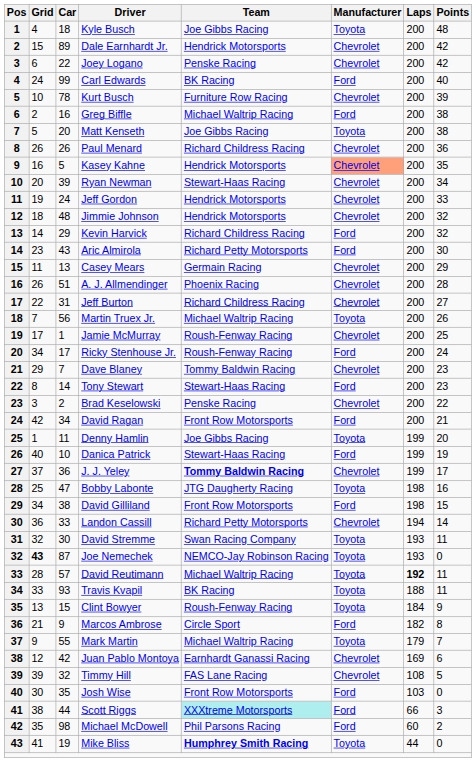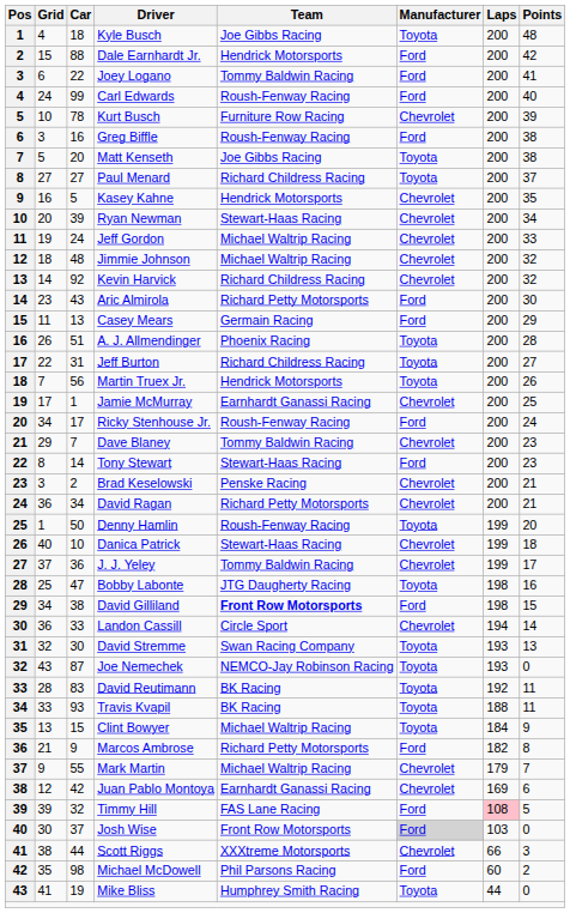Dale Earnhardt Jr. | Car: 89 -> 88
Dale Earnhardt Jr. | Manufacturer: Chevrolet -> Ford
Joey Logano | Team: Penske Racing -> Tommy Baldwin Racing
Joey Logano | Manufacturer: Chevrolet -> Ford
Joey Logano | Points: 42 -> 41
Carl Edwards | Team: BK Racing -> Roush-Fenway Racing
Greg Biffle | Grid: 2 -> 3
Greg Biffle | Team: Michael Waltrip Racing -> Roush-Fenway Racing
Paul Menard | Grid: 26 -> 27
Paul Menard | Car: 26 -> 27
Paul Menard | Manufacturer: Chevrolet -> Toyota
Paul Menard | Points: 36 -> 37
Kasey Kahne | Manufacturer: lightsalmon background -> no background
Jeff Gordon | Team: Hendrick Motorsports -> Michael Waltrip Racing
Jimmie Johnson | Team: Hendrick Motorsports -> Michael Waltrip Racing
Kevin Harvick | Car: 29 -> 92
Kevin Harvick | Manufacturer: Ford -> Chevrolet
Casey Mears | Manufacturer: Chevrolet -> Ford
A. J. Allmendinger | Manufacturer: Chevrolet -> Toyota
Jeff Burton | Manufacturer: Chevrolet -> Toyota
Martin Truex Jr. | Team: Michael Waltrip Racing -> Hendrick Motorsports
Jamie McMurray | Team: Roush-Fenway Racing -> Earnhardt Ganassi Racing
Brad Keselowski | Points: 22 -> 21
David Ragan | Grid: 42 -> 36
David Ragan | Team: Front Row Motorsports -> Richard Petty Motorsports
David Ragan | Manufacturer: Ford -> Chevrolet
Denny Hamlin | Car: 11 -> 50
Denny Hamlin | Team: Joe Gibbs Racing -> Roush-Fenway Racing
Danica Patrick | Manufacturer: Ford -> Chevrolet
Danica Patrick | Points: 19 -> 18
J. J. Yeley | Team: bold -> normal
David Gilliland | Team: normal -> bold
Landon Cassill | Team: Richard Petty Motorsports -> Circle Sport
David Stremme | Points: 11 -> 13
Joe Nemechek | Grid: bold -> normal
David Reutimann | Car: 57 -> 83
David Reutimann | Team: Michael Waltrip Racing -> BK Racing
David Reutimann | Laps: bold -> normal
Clint Bowyer | Team: Roush-Fenway Racing -> Michael Waltrip Racing
Marcos Ambrose | Team: Circle Sport -> Richard Petty Motorsports
Mark Martin | Manufacturer: Toyota -> Chevrolet
Timmy Hill | Manufacturer: Chevrolet -> Ford
Timmy Hill | Laps: no background -> pink background
Josh Wise | Car: 35 -> 37
Josh Wise | Manufacturer: no background -> lightgrey background
Scott Riggs | Team: paleturquoise background -> no background
Scott Riggs | Manufacturer: Ford -> Chevrolet
Mike Bliss | Team: bold -> normal
